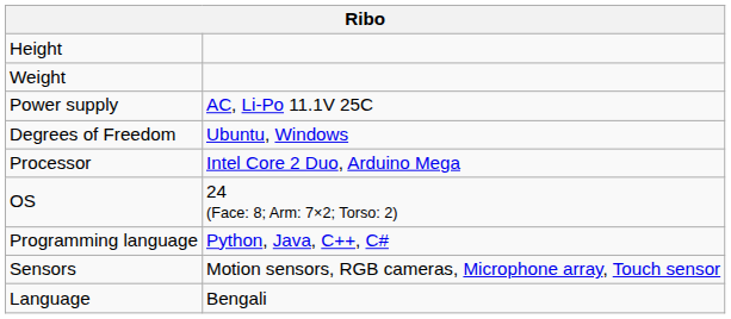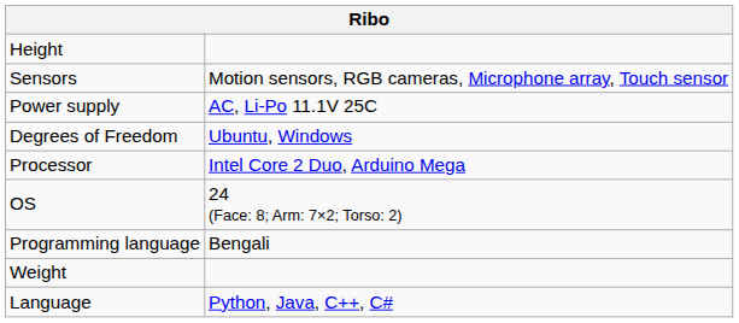rows swapped: Weight <-> Sensors
Programming language | column 2: Python, Java, C++, C# -> Bengali
Language | column 2: Bengali -> Python, Java, C++, C#
